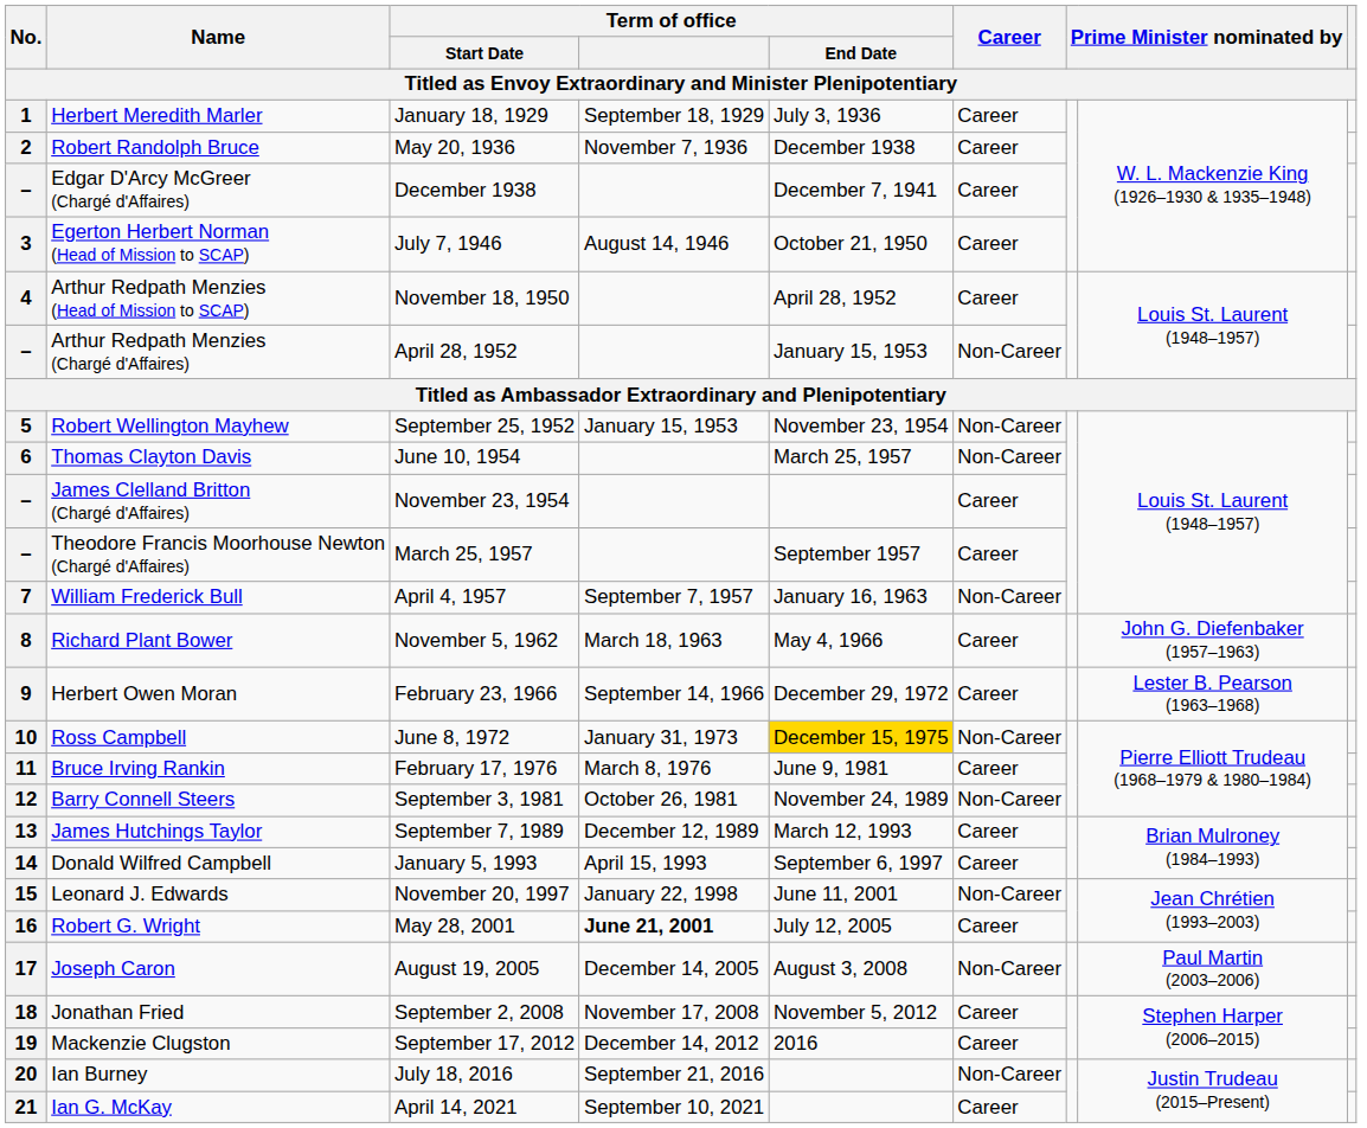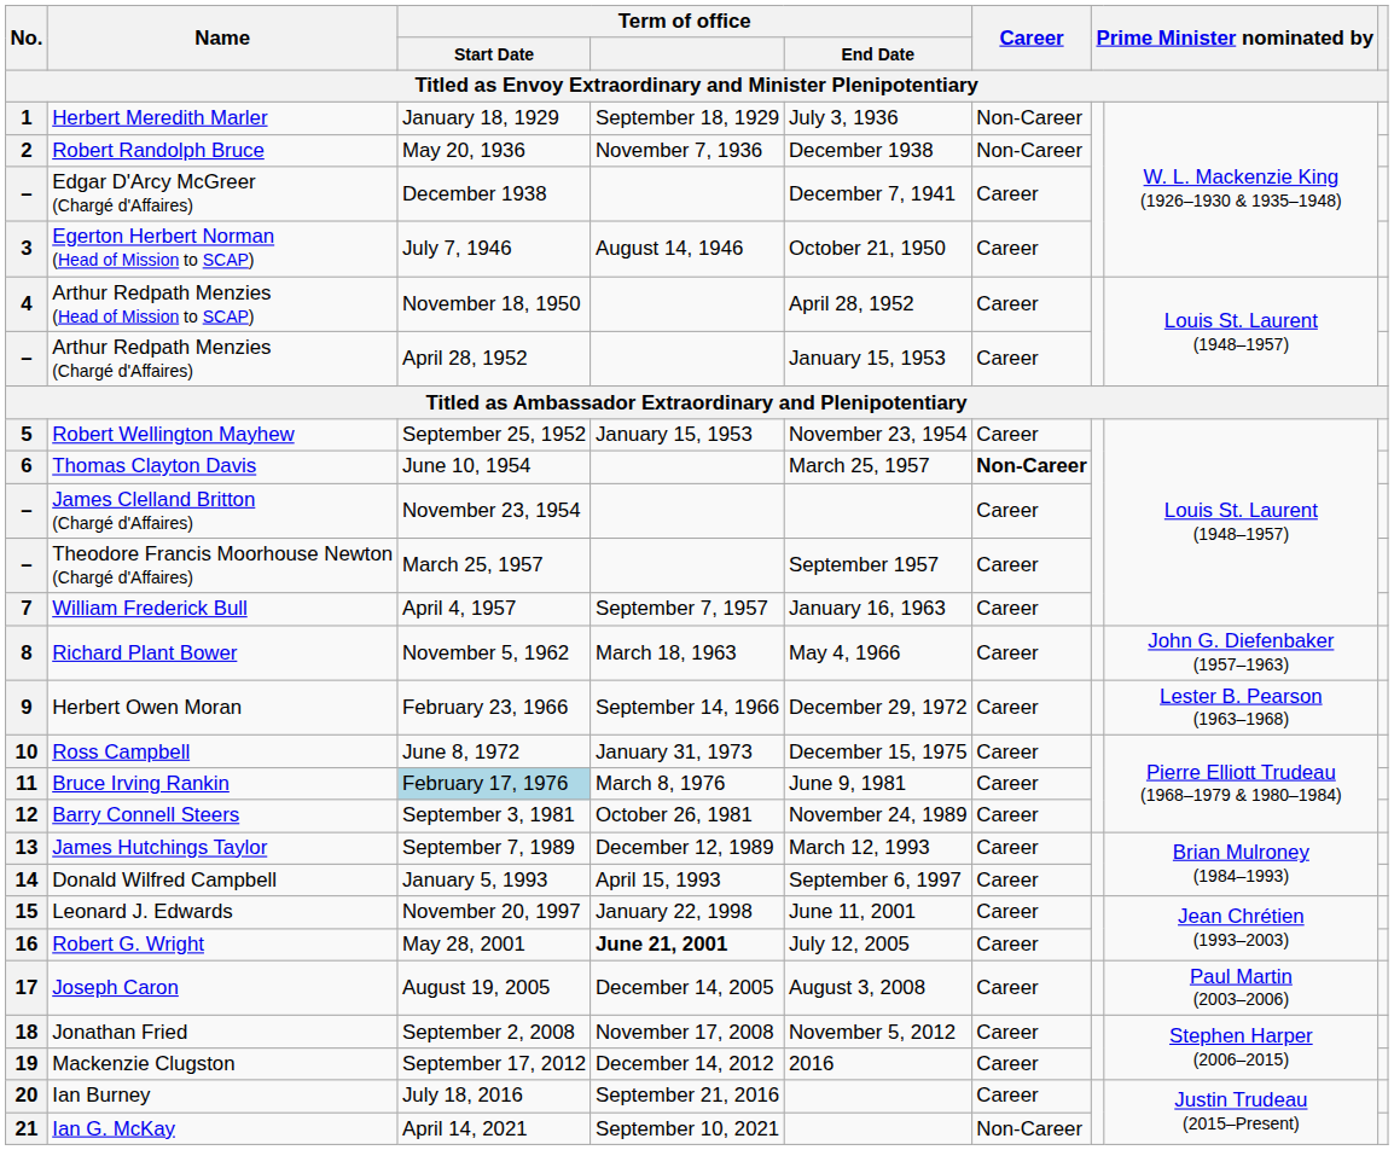Herbert Meredith Marler | Career: Career -> Non-Career
Robert Randolph Bruce | Career: Career -> Non-Career
Arthur Redpath Menzies (Chargé d'Affaires) | Career: Non-Career -> Career
Robert Wellington Mayhew | Career: Non-Career -> Career
Thomas Clayton Davis | Career: normal -> bold
William Frederick Bull | Career: Non-Career -> Career
Ross Campbell | Term of office / End Date: gold background -> no background
Ross Campbell | Career: Non-Career -> Career
Bruce Irving Rankin | Term of office / Start Date: no background -> lightblue background
Barry Connell Steers | Career: Non-Career -> Career
Leonard J. Edwards | Career: Non-Career -> Career
Joseph Caron | Career: Non-Career -> Career
Ian Burney | Career: Non-Career -> Career
Ian G. McKay | Career: Career -> Non-Career
